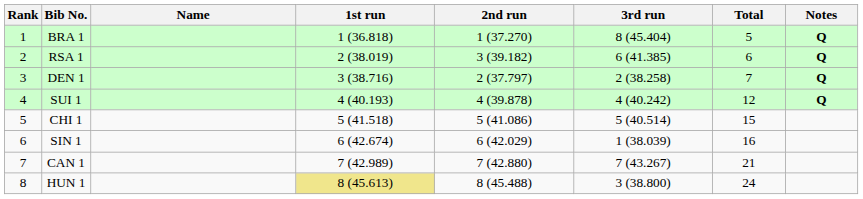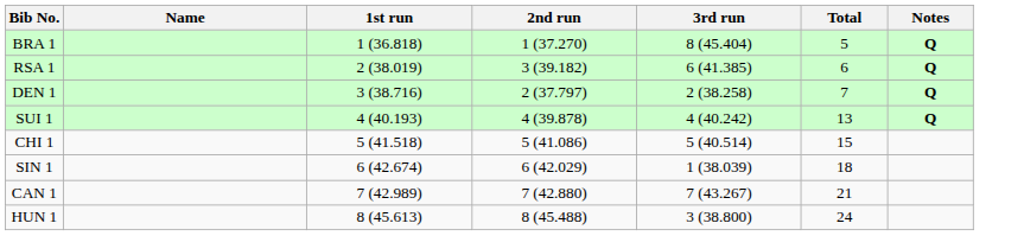- column: Rank | 1 | 2 | 3 | 4 | 5 | 6 | 7 | 8
SUI 1 | Total: 12 -> 13
SIN 1 | Total: 16 -> 18
HUN 1 | 1st run: khaki background -> no background
